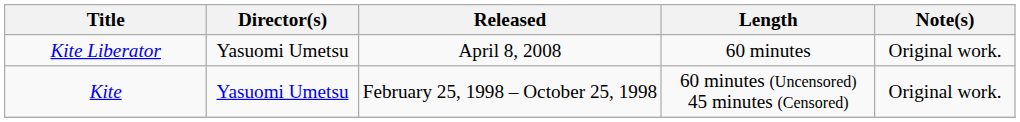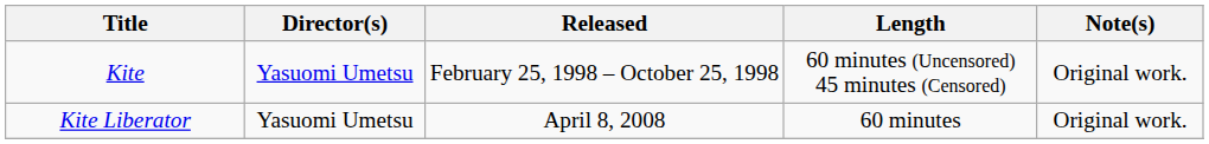rows swapped: Kite <-> Kite Liberator
